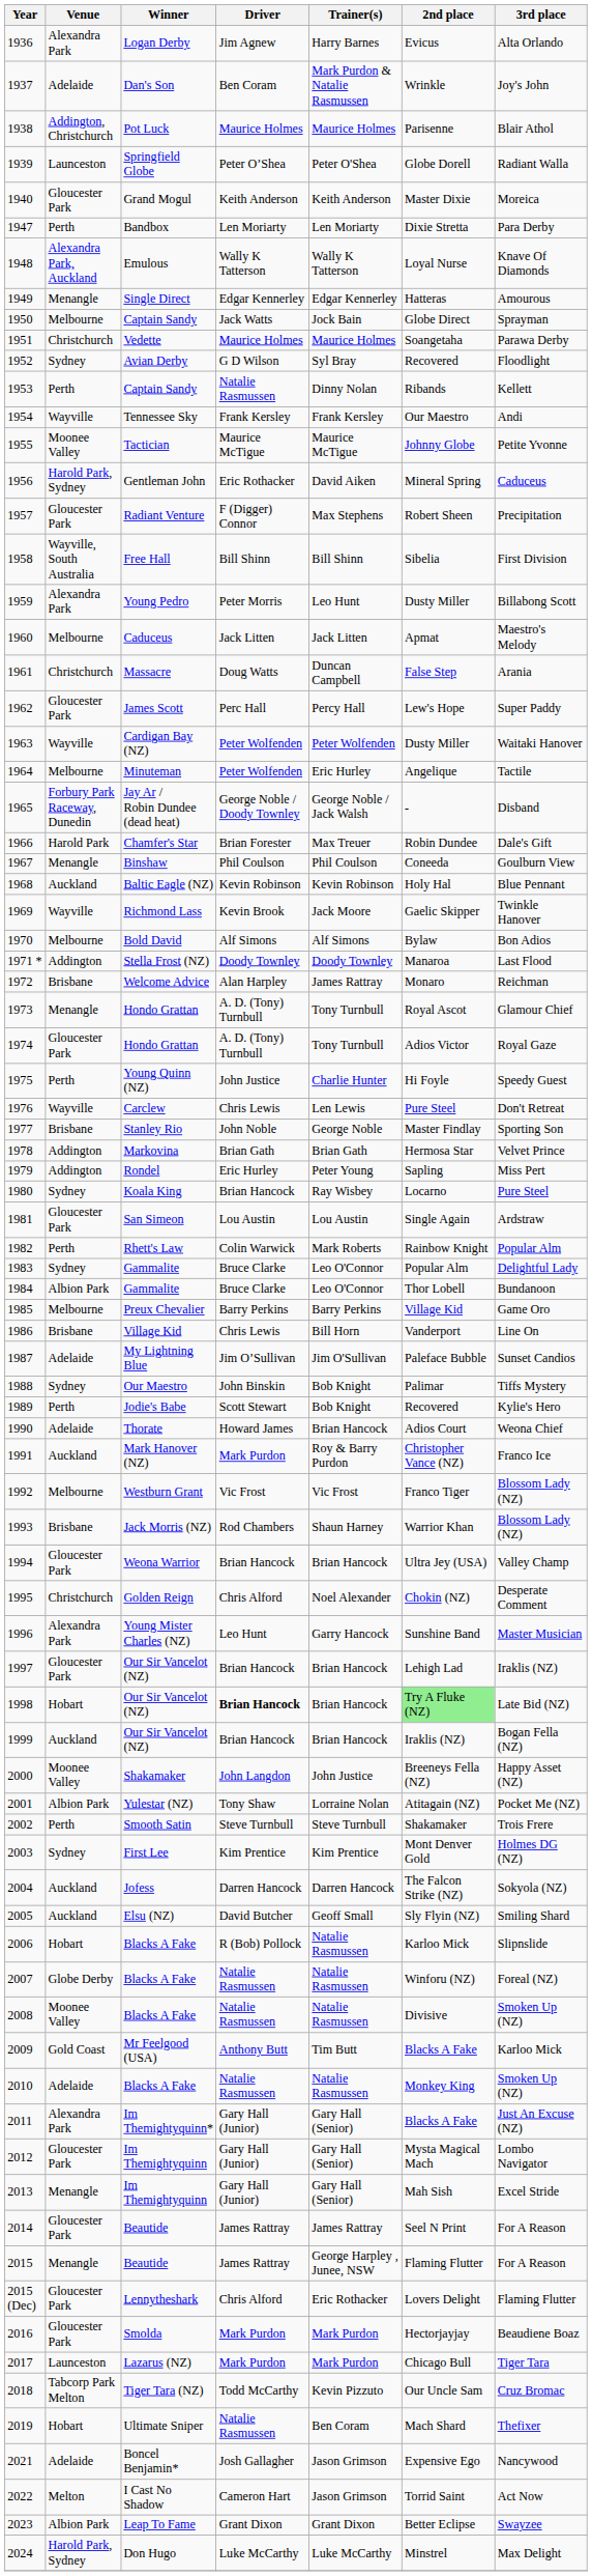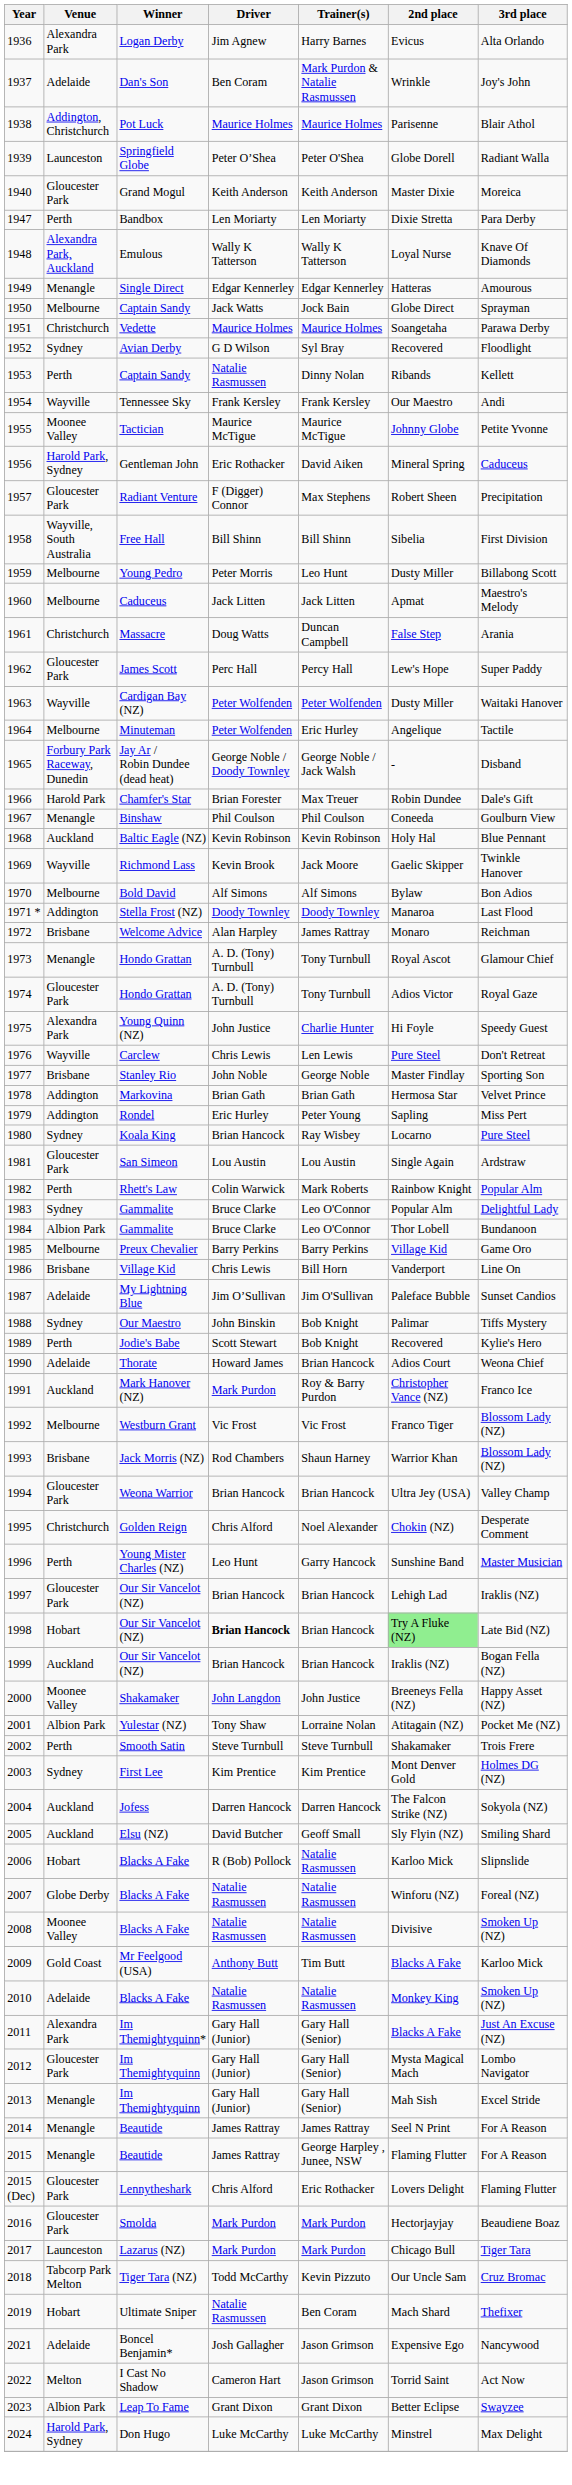1959 | Venue: Alexandra Park -> Melbourne
1975 | Venue: Perth -> Alexandra Park
1996 | Venue: Alexandra Park -> Perth
2014 | Venue: Gloucester Park -> Menangle
